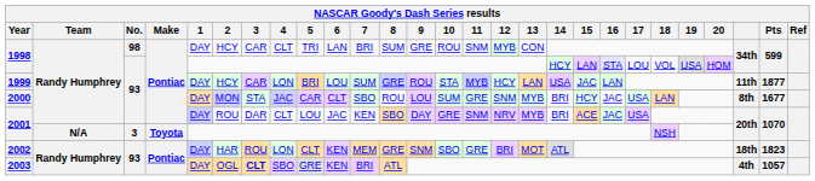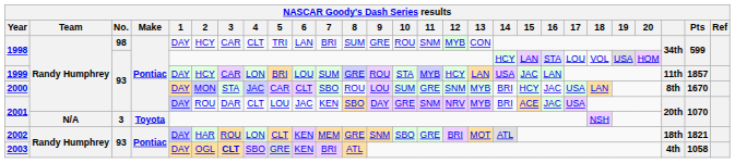1999 | Pts: 1877 -> 1857
2000 | Pts: 1677 -> 1670
2002 | Pts: 1823 -> 1821
2003 | Pts: 1057 -> 1058
